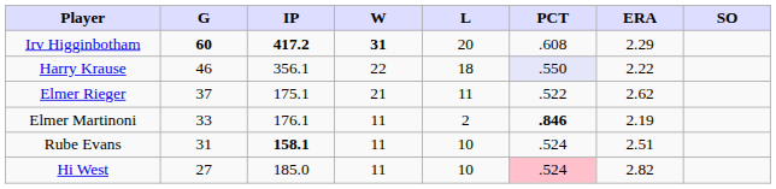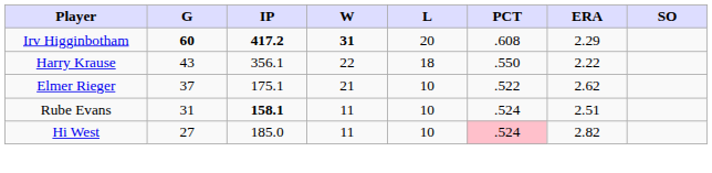Harry Krause | G: 46 -> 43
Harry Krause | PCT: lavender background -> no background
Elmer Rieger | L: 11 -> 10
- row: Elmer Martinoni | 33 | 176.1 | 11 | 2 | .846 | 2.19
